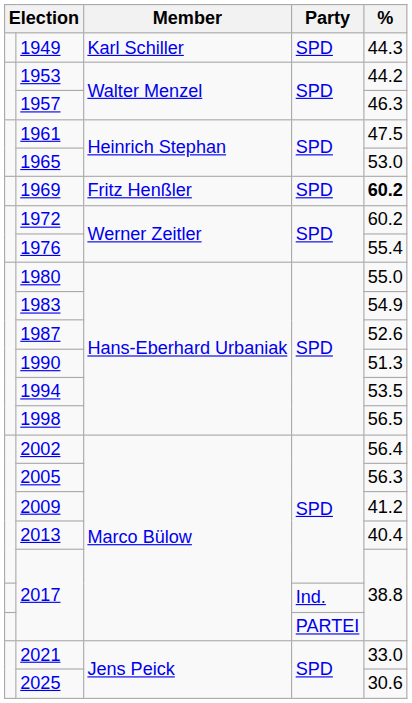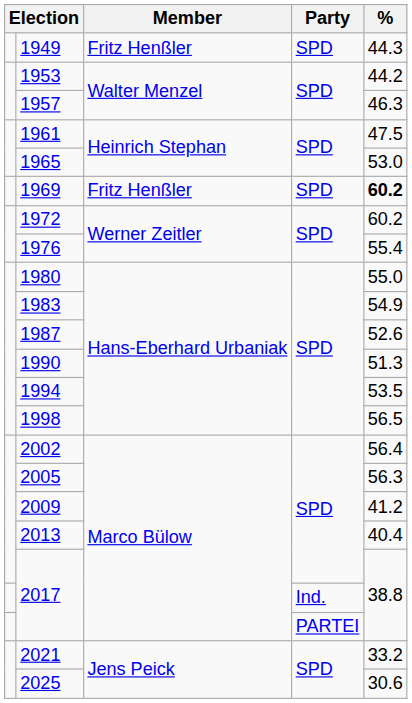1949 | Member: Karl Schiller -> Fritz Henßler
2021 | %: 33.0 -> 33.2
